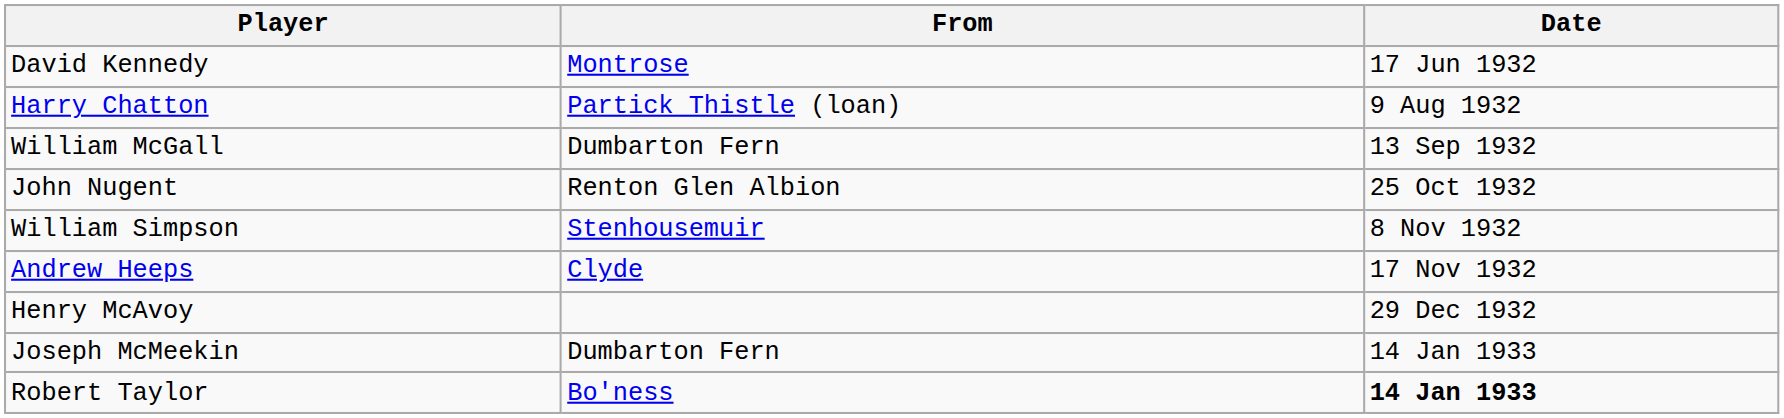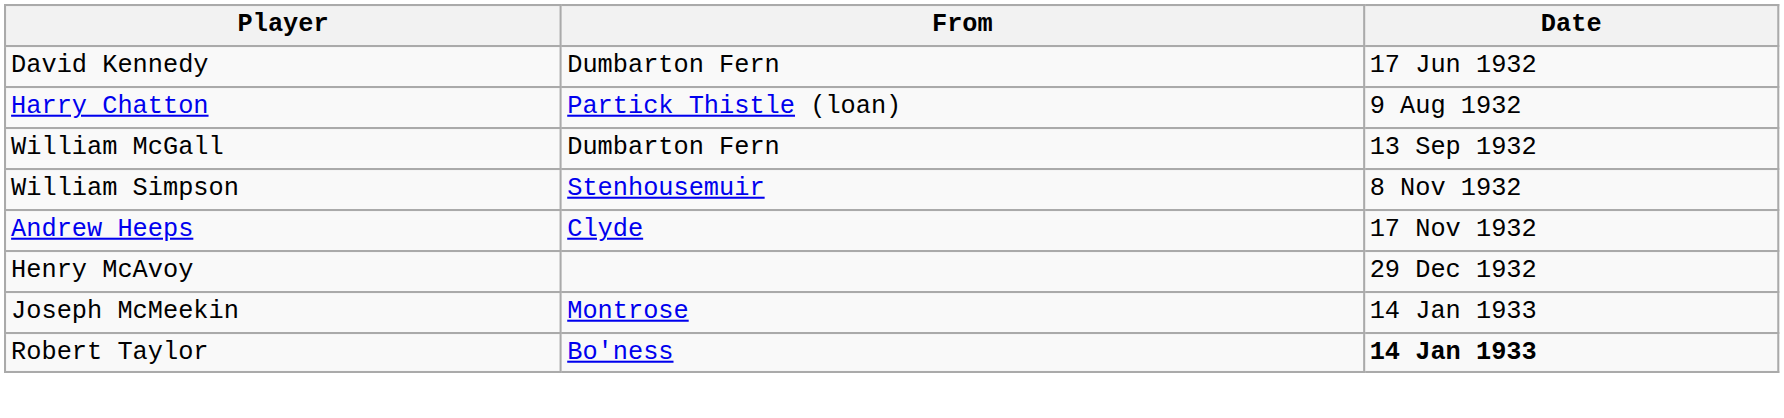David Kennedy | From: Montrose -> Dumbarton Fern
- row: John Nugent | Renton Glen Albion | 25 Oct 1932
Joseph McMeekin | From: Dumbarton Fern -> Montrose
